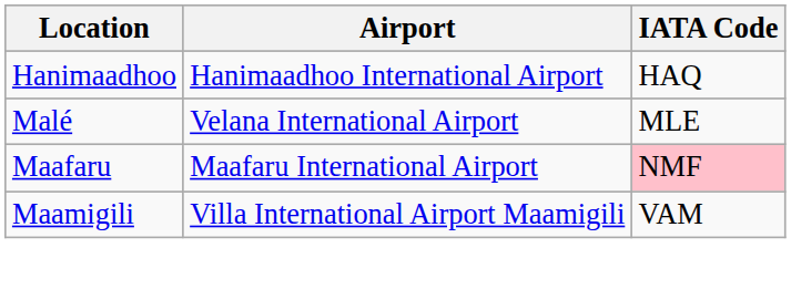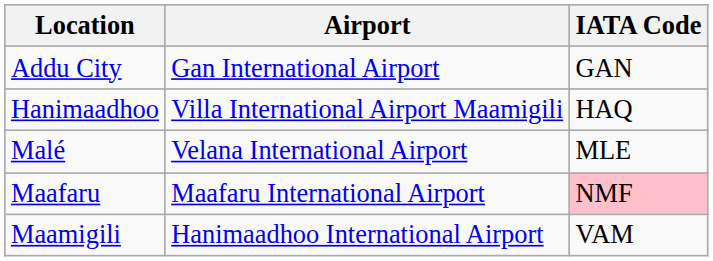+ row: Addu City | Gan International Airport | GAN
Hanimaadhoo | Airport: Hanimaadhoo International Airport -> Villa International Airport Maamigili
Maamigili | Airport: Villa International Airport Maamigili -> Hanimaadhoo International Airport
